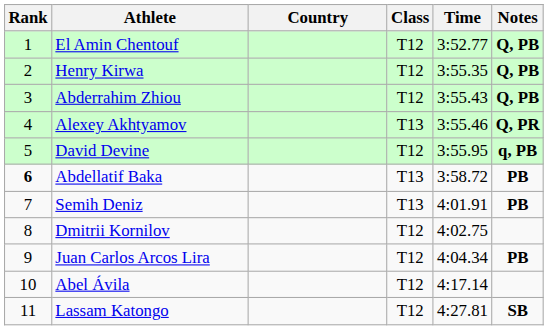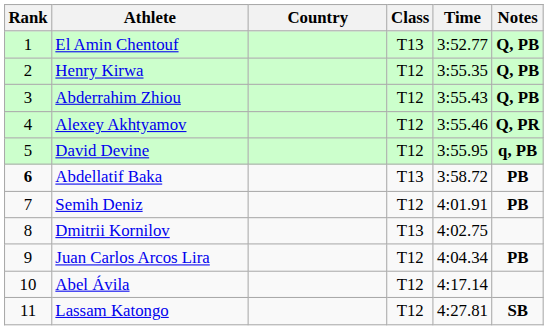El Amin Chentouf | Class: T12 -> T13
Alexey Akhtyamov | Class: T13 -> T12
Semih Deniz | Class: T13 -> T12
Dmitrii Kornilov | Class: T12 -> T13
